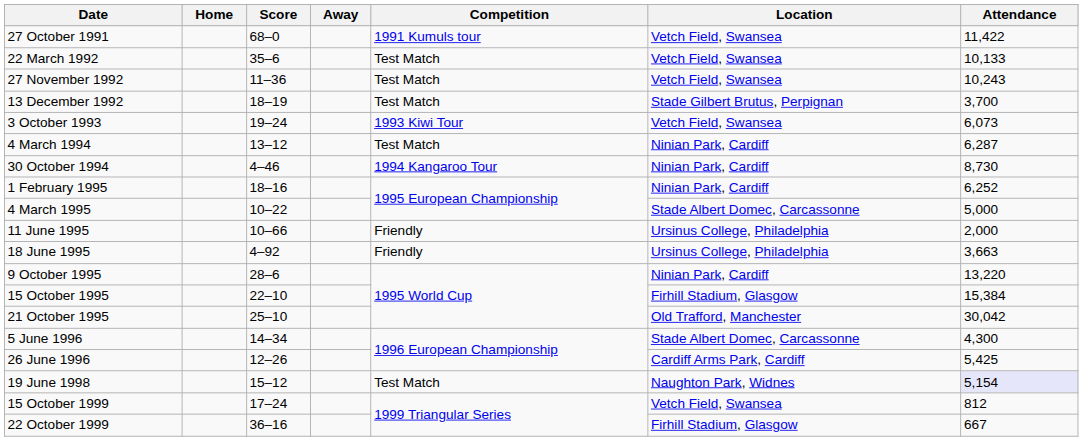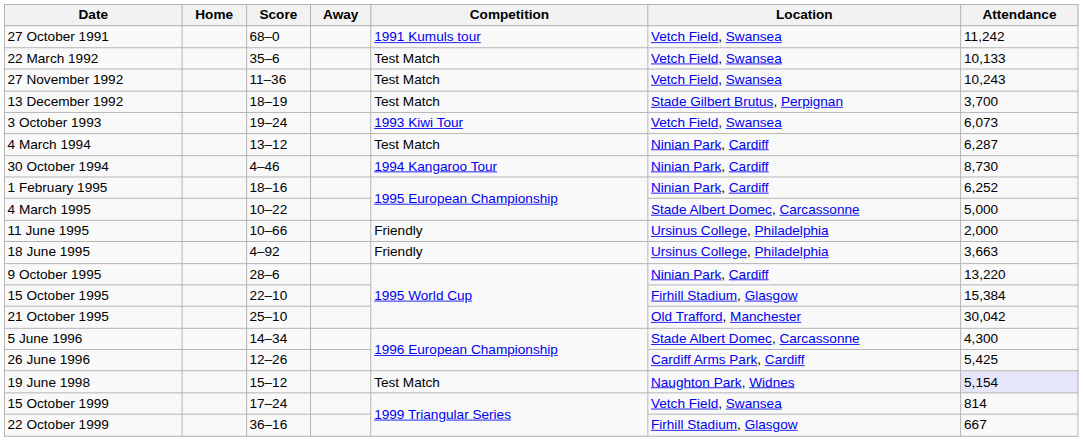27 October 1991 | Attendance: 11,422 -> 11,242
15 October 1999 | Attendance: 812 -> 814
